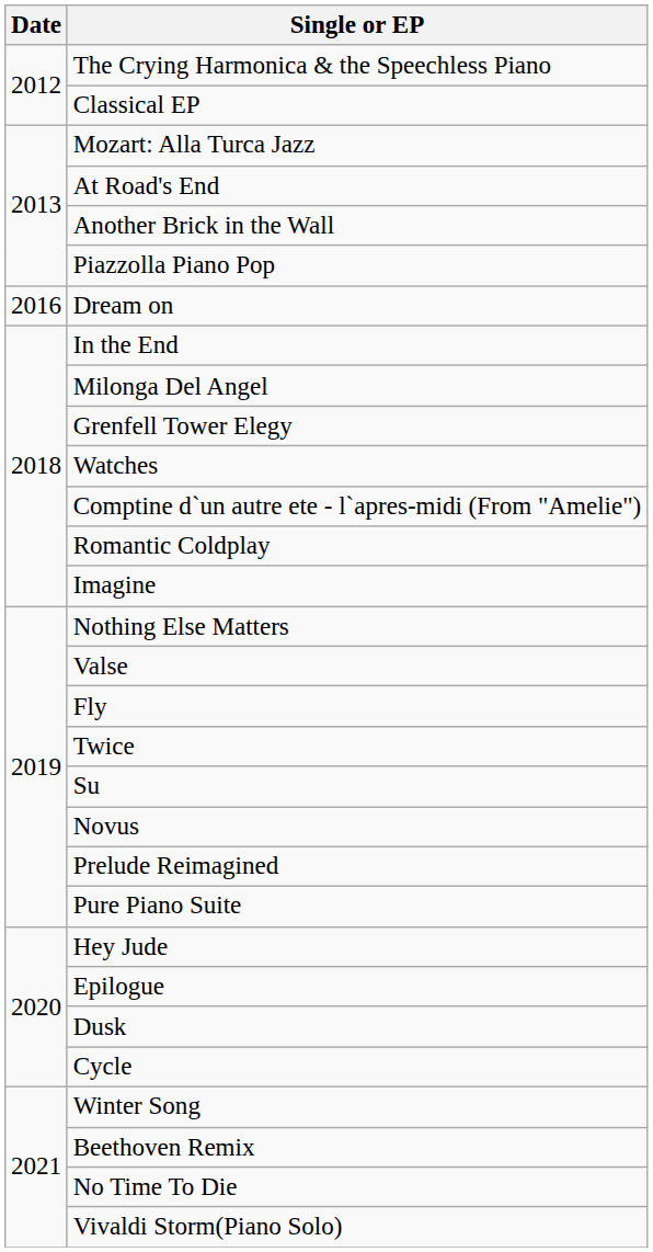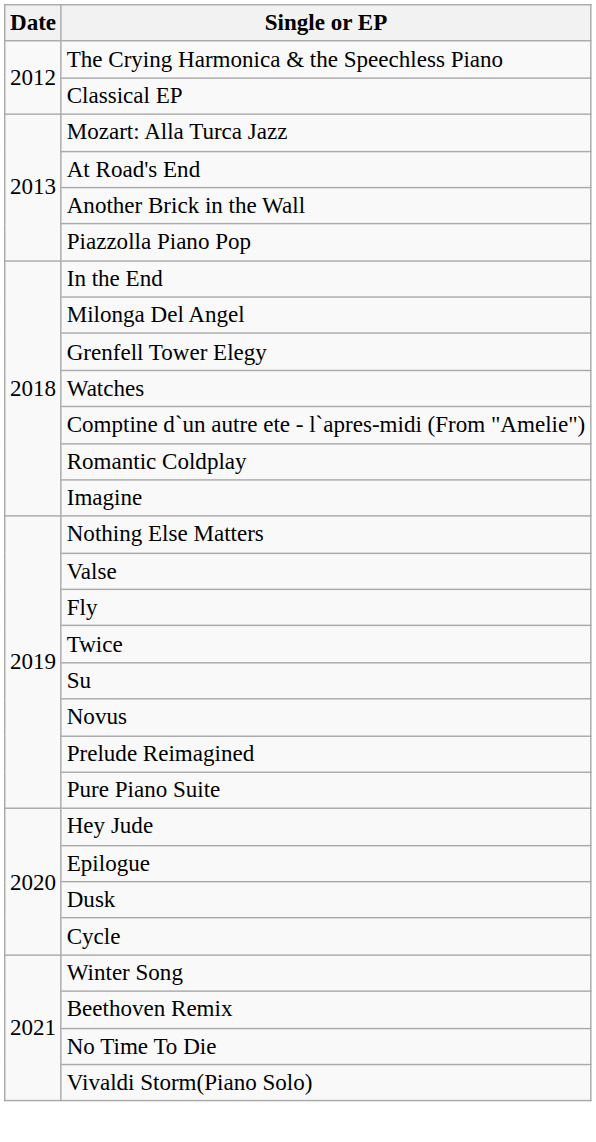- row: 2016 | Dream on
